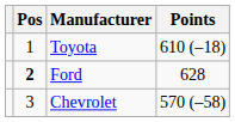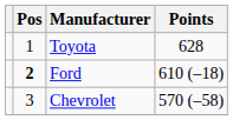Toyota | Points: 610 (–18) -> 628
Ford | Points: 628 -> 610 (–18)
